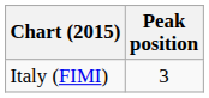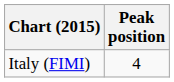Italy (FIMI) | Peak position: 3 -> 4
